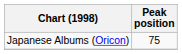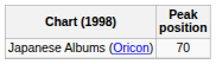Japanese Albums (Oricon) | Peak position: 75 -> 70
